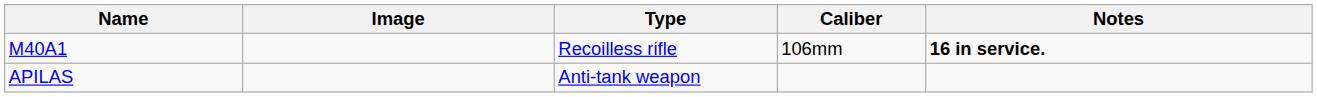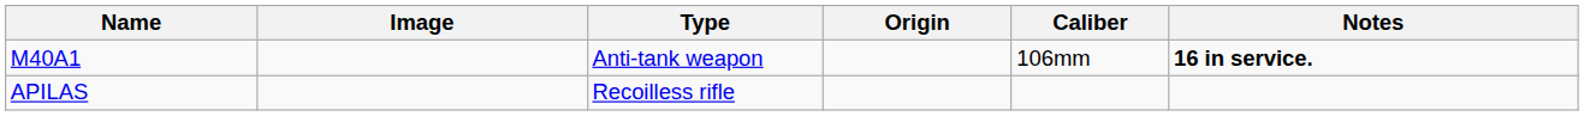+ column: Origin
M40A1 | Type: Recoilless rifle -> Anti-tank weapon
APILAS | Type: Anti-tank weapon -> Recoilless rifle
